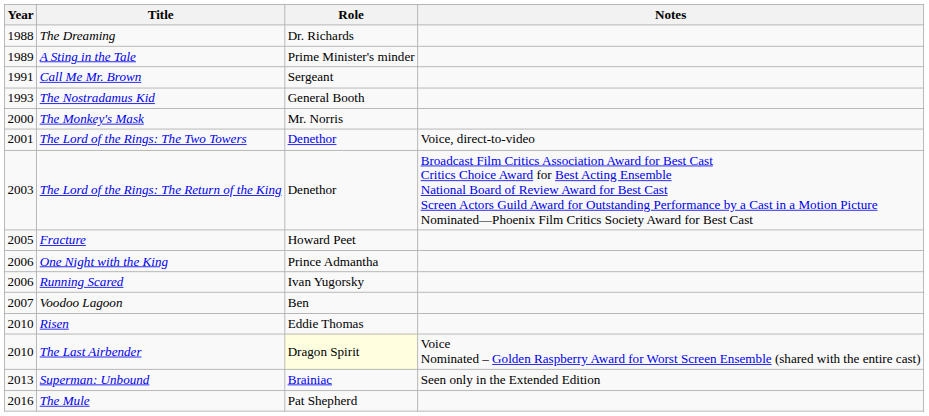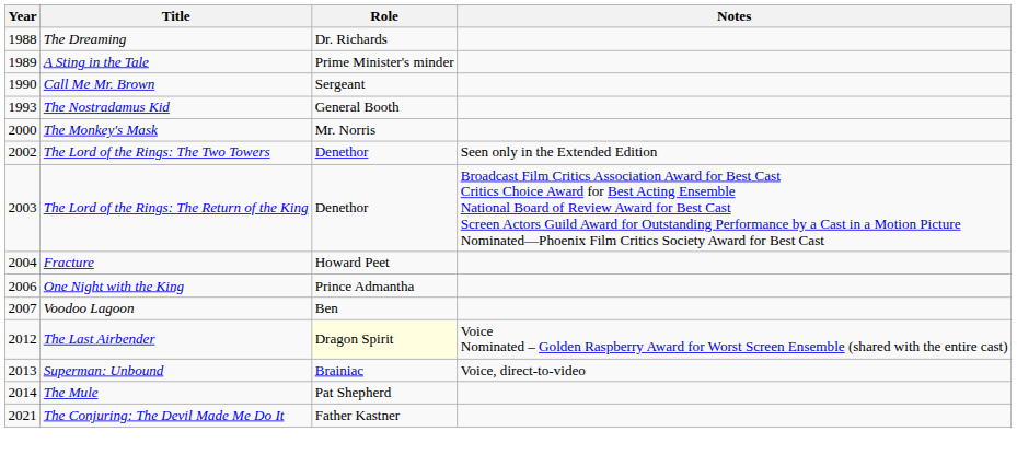Call Me Mr. Brown | Year: 1991 -> 1990
The Lord of the Rings: The Two Towers | Year: 2001 -> 2002
The Lord of the Rings: The Two Towers | Notes: Voice, direct-to-video -> Seen only in the Extended Edition
Fracture | Year: 2005 -> 2004
- row: 2006 | Running Scared | Ivan Yugorsky
- row: 2010 | Risen | Eddie Thomas
The Last Airbender | Year: 2010 -> 2012
Superman: Unbound | Notes: Seen only in the Extended Edition -> Voice, direct-to-video
The Mule | Year: 2016 -> 2014
+ row: 2021 | The Conjuring: The Devil Made Me Do It | Father Kastner
